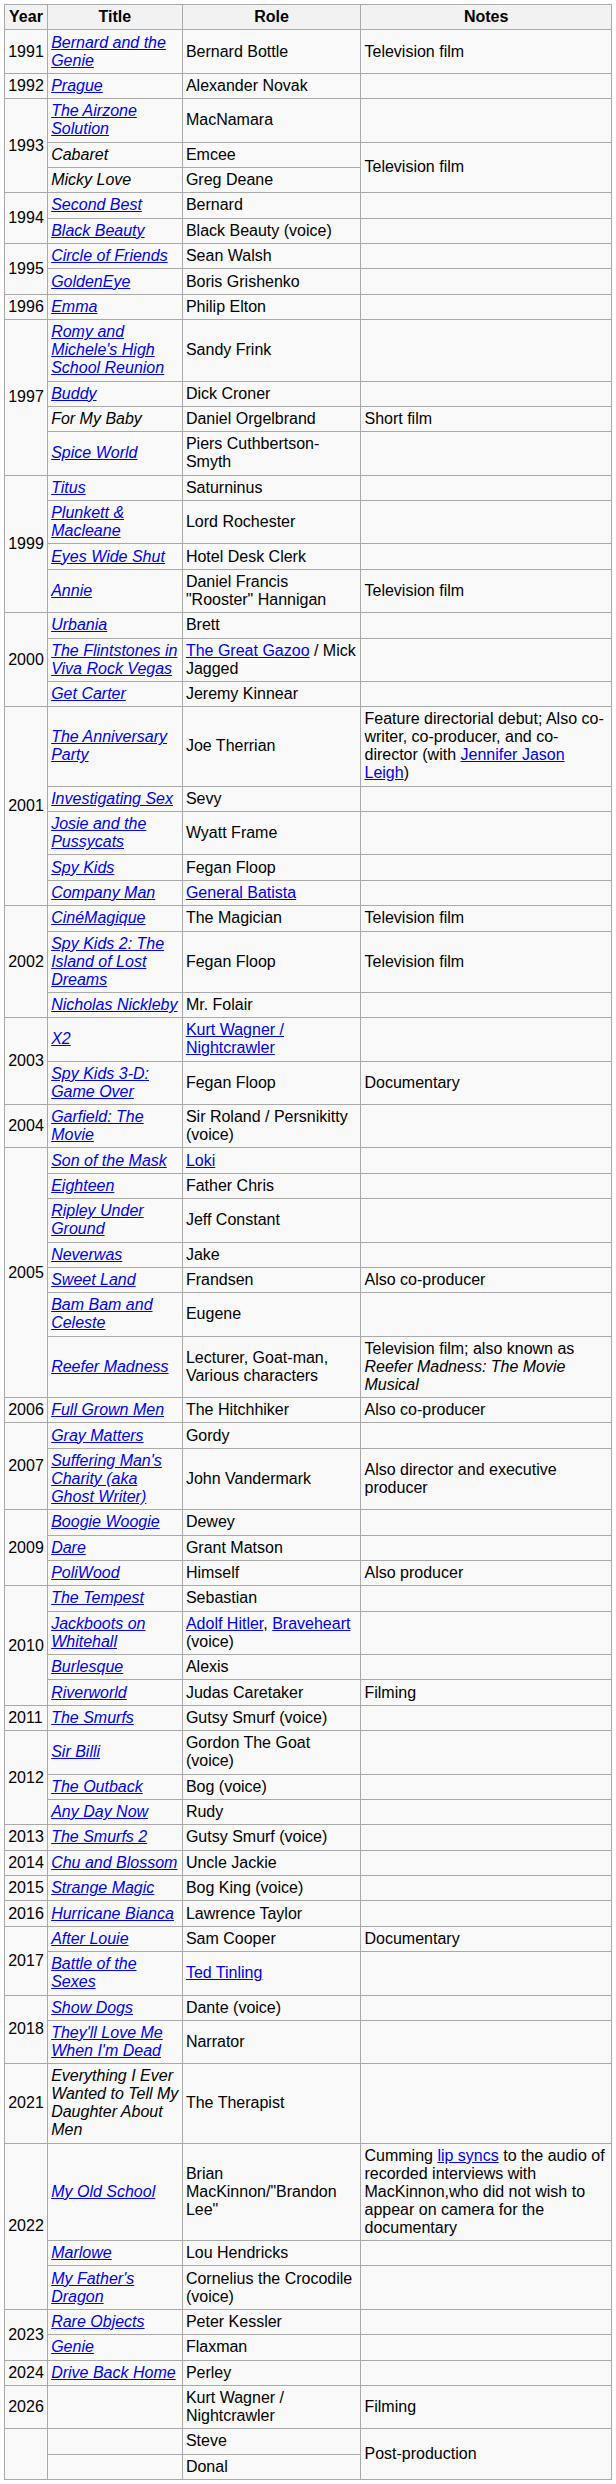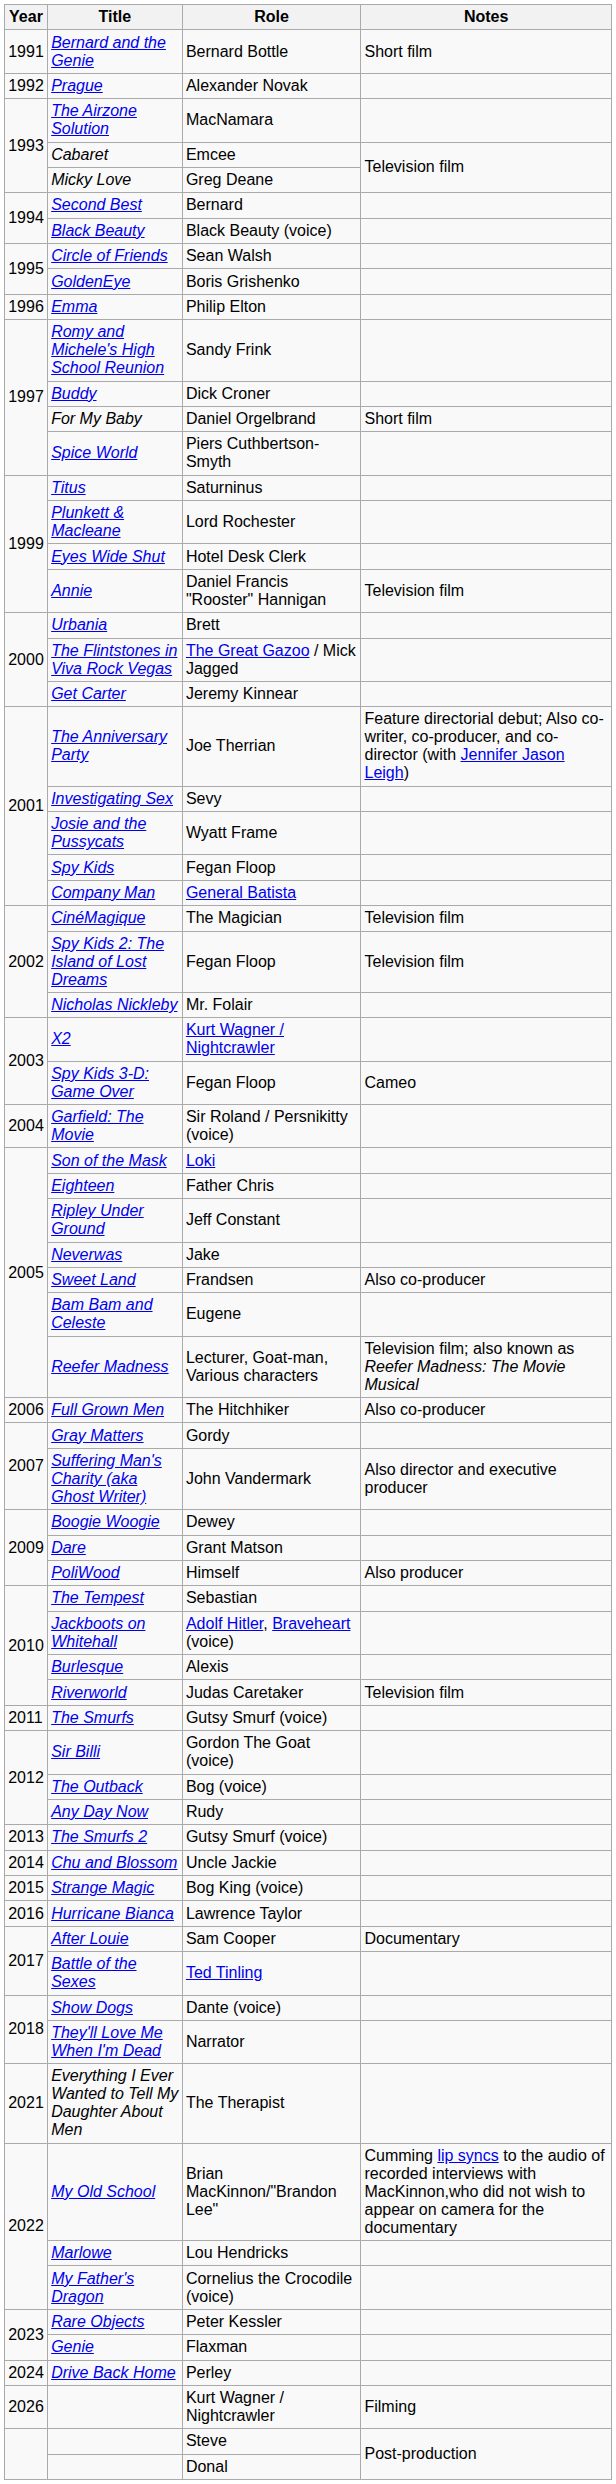Bernard and the Genie | Notes: Television film -> Short film
Spy Kids 3-D: Game Over | Notes: Documentary -> Cameo
Riverworld | Notes: Filming -> Television film
